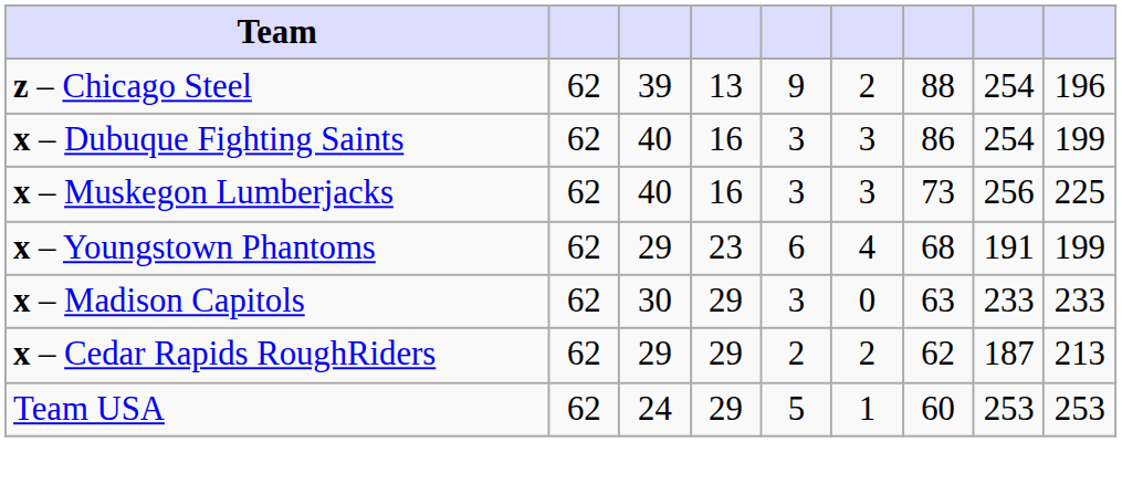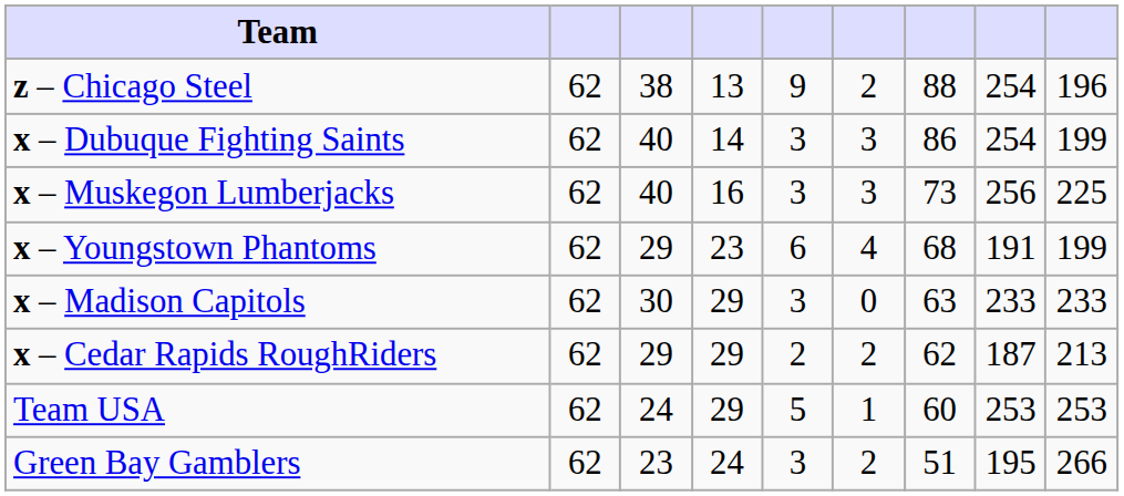z – Chicago Steel | column 3: 39 -> 38
x – Dubuque Fighting Saints | column 4: 16 -> 14
+ row: Green Bay Gamblers | 62 | 23 | 24 | 3 | 2 | 51 | 195 | 266
